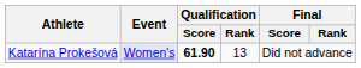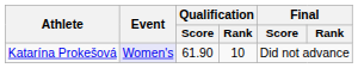Katarína Prokešová | Qualification / Score: bold -> normal
Katarína Prokešová | Qualification / Rank: 13 -> 10
